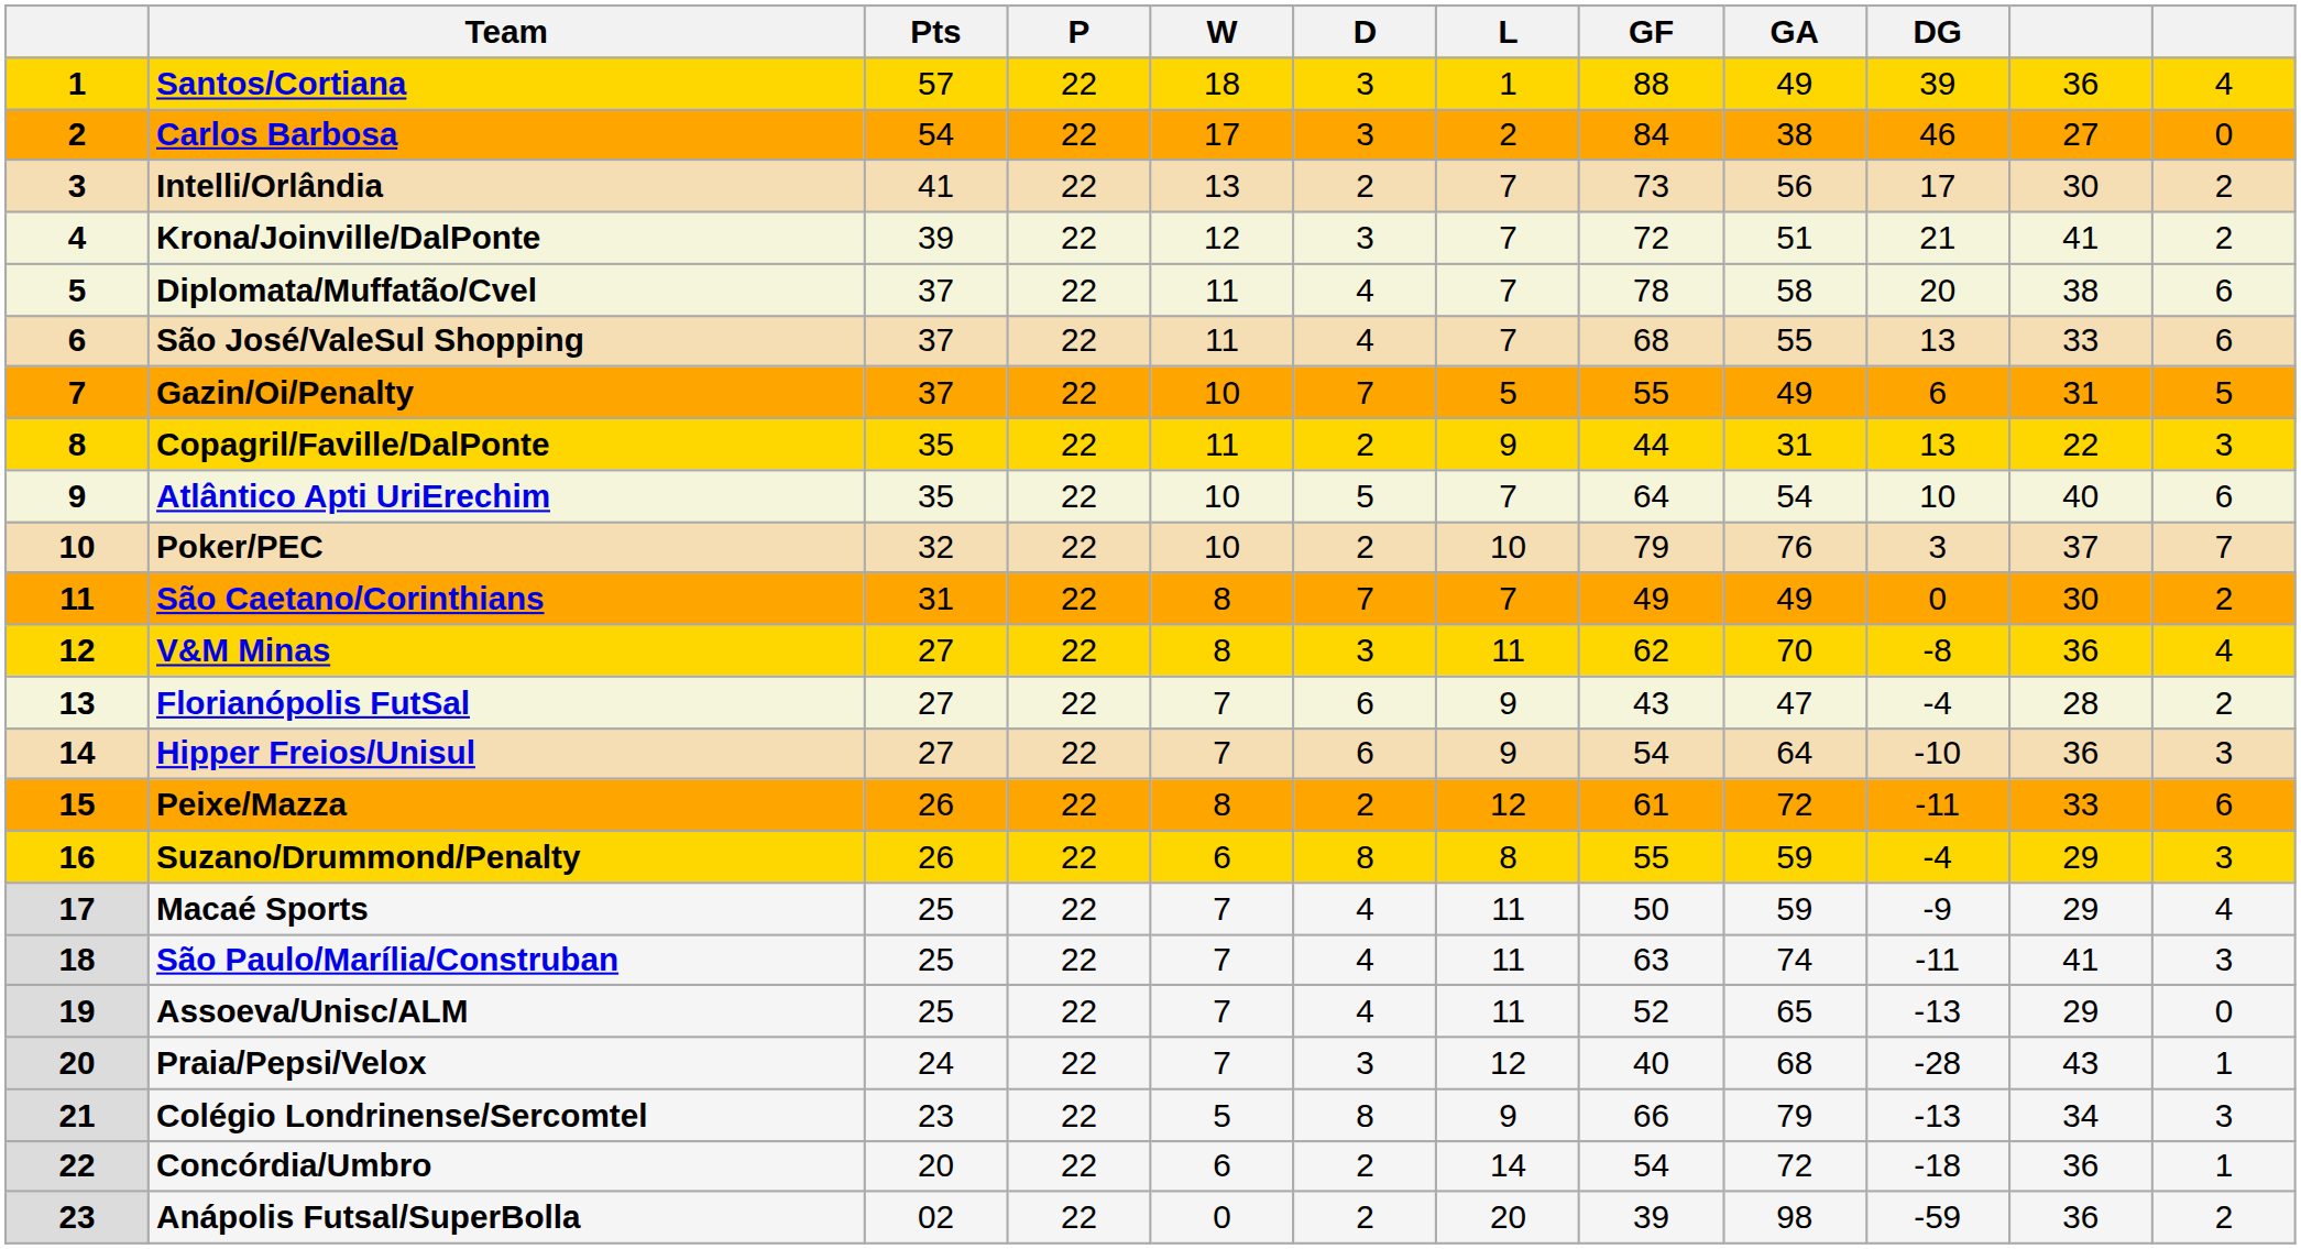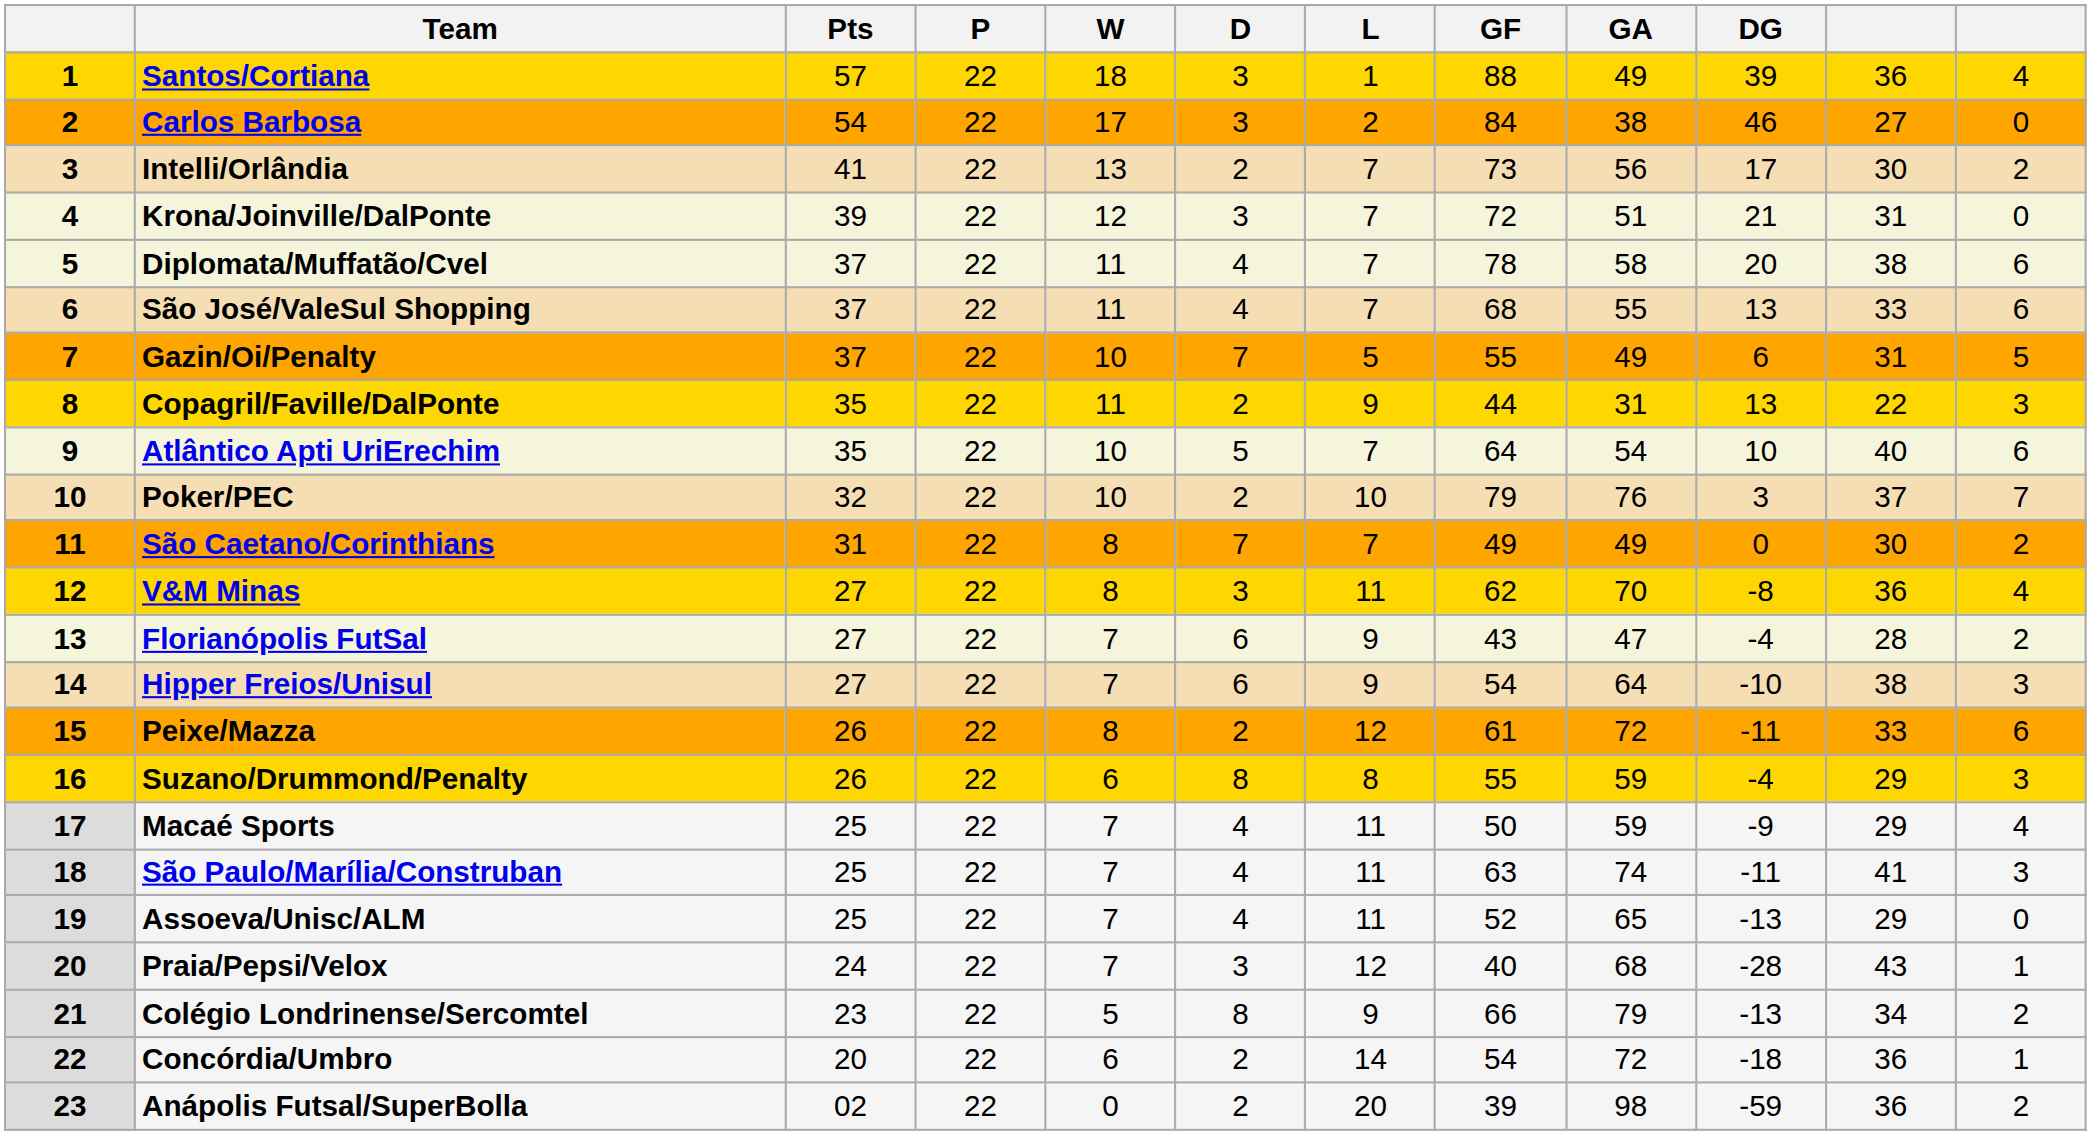Krona/Joinville/DalPonte | column 11: 41 -> 31
Krona/Joinville/DalPonte | column 12: 2 -> 0
Hipper Freios/Unisul | column 11: 36 -> 38
Colégio Londrinense/Sercomtel | column 12: 3 -> 2
